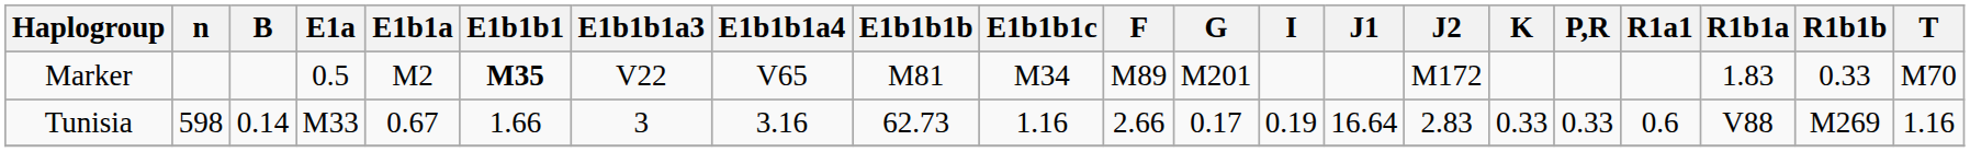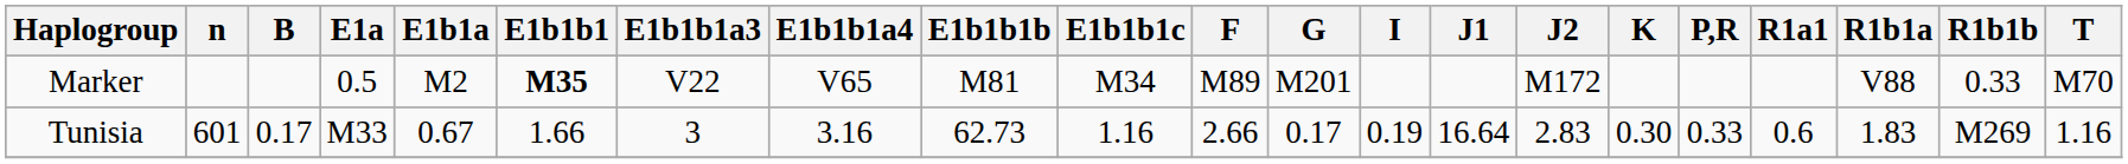Marker | R1b1a: 1.83 -> V88
Tunisia | n: 598 -> 601
Tunisia | B: 0.14 -> 0.17
Tunisia | K: 0.33 -> 0.30
Tunisia | R1b1a: V88 -> 1.83
